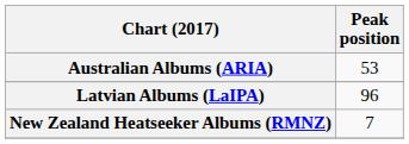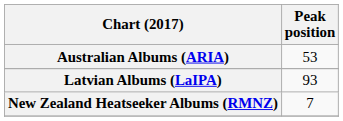Latvian Albums (LaIPA) | Peak position: 96 -> 93
